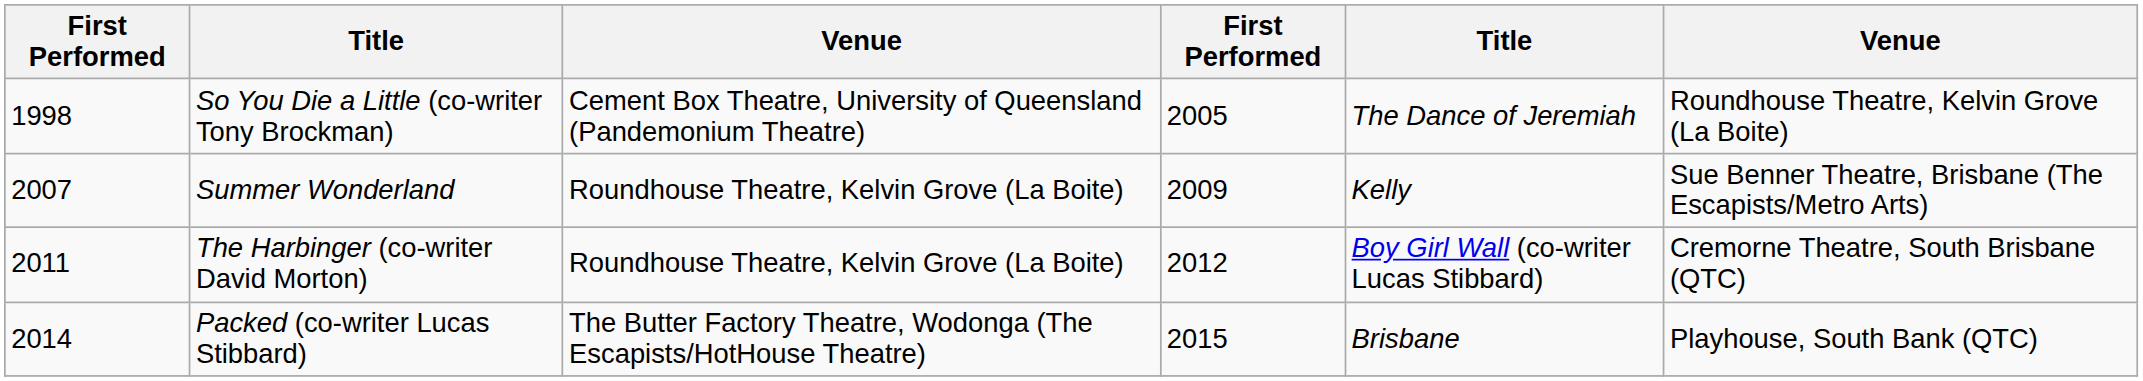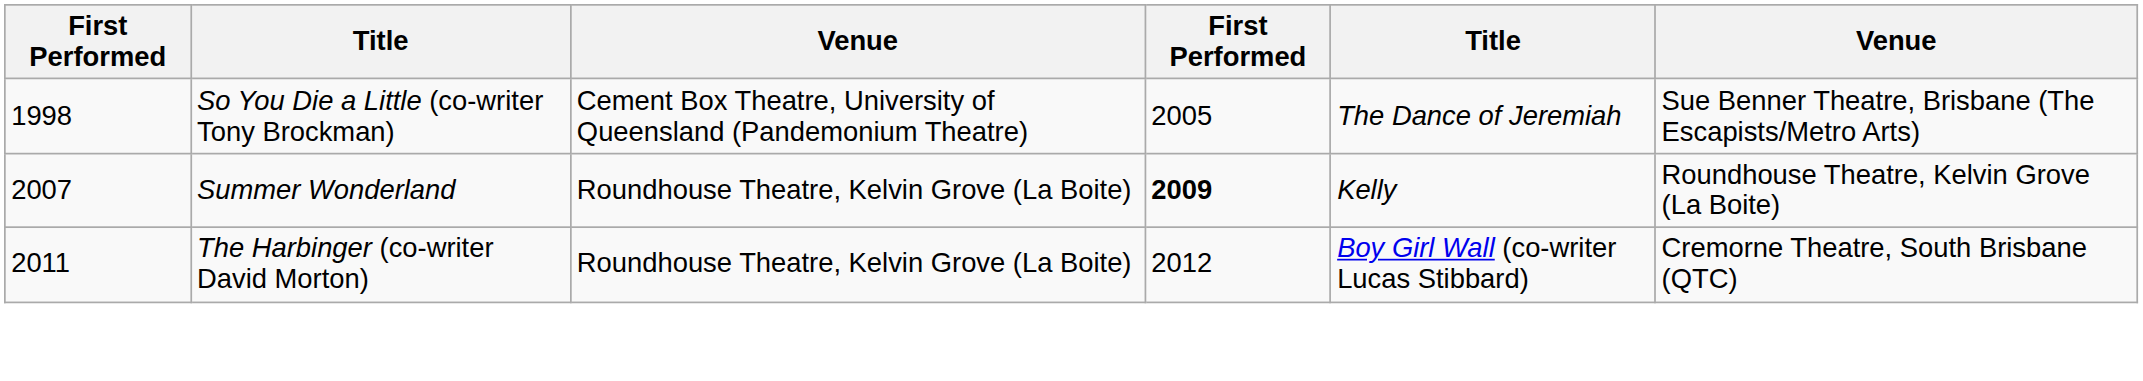So You Die a Little (co-writer Tony Brockman) | column 6: Roundhouse Theatre, Kelvin Grove (La Boite) -> Sue Benner Theatre, Brisbane (The Escapists/Metro Arts)
Summer Wonderland | column 4: normal -> bold
Summer Wonderland | column 6: Sue Benner Theatre, Brisbane (The Escapists/Metro Arts) -> Roundhouse Theatre, Kelvin Grove (La Boite)
- row: 2014 | Packed (co-writer Lucas Stibbard) | The Butter Factory Theatre, Wodonga (The Escapists/HotHouse Theatre) | 2015 | Brisbane | Playhouse, South Bank (QTC)
